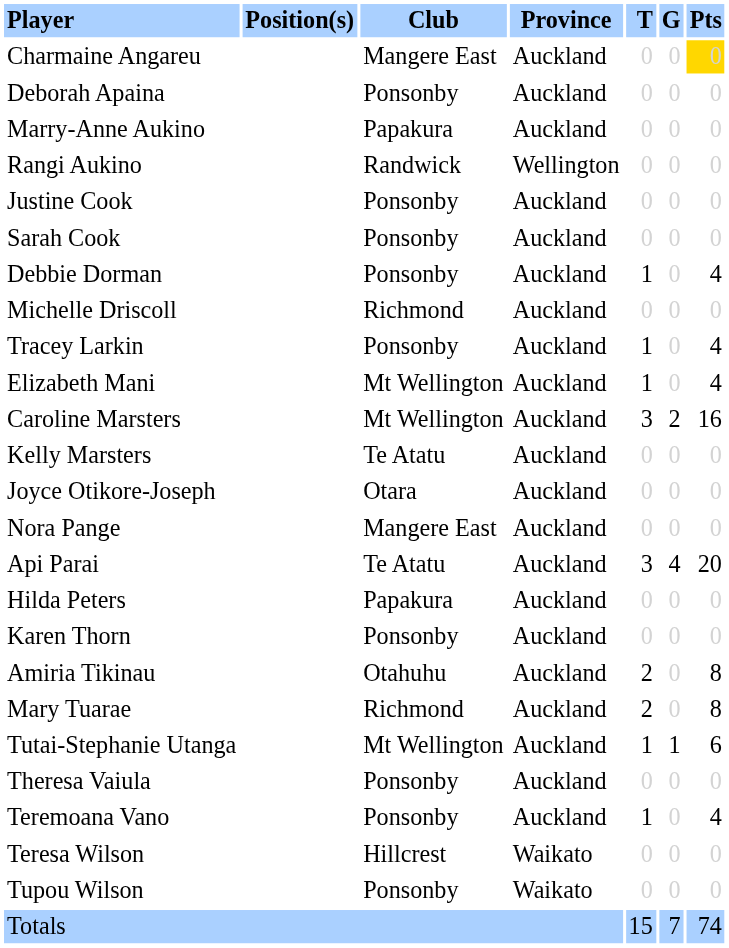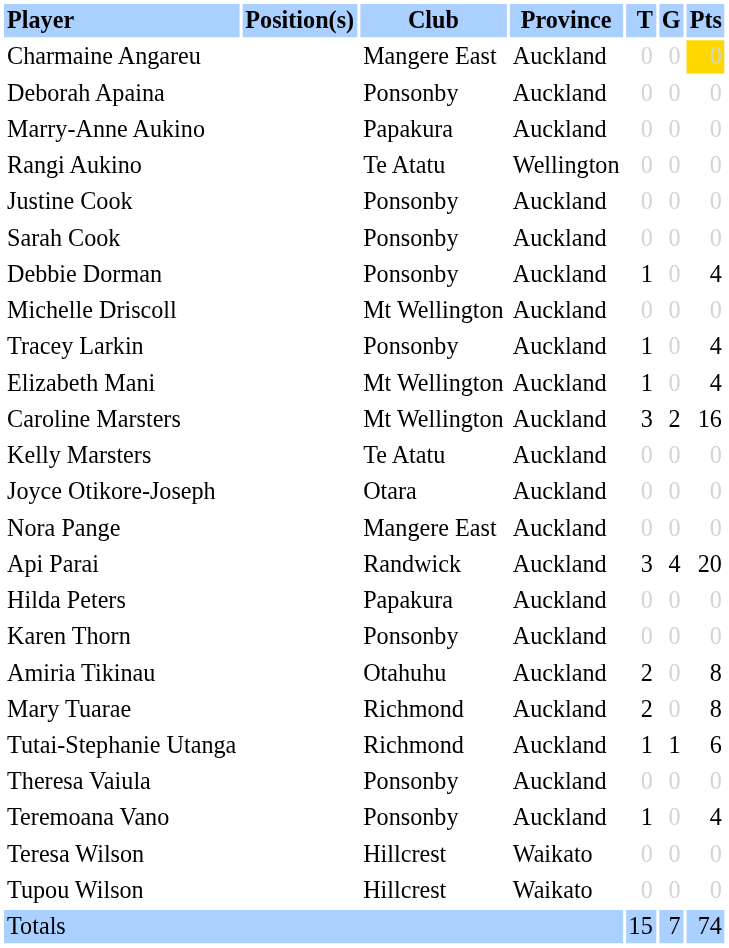Rangi Aukino | Club: Randwick -> Te Atatu
Michelle Driscoll | Club: Richmond -> Mt Wellington
Api Parai | Club: Te Atatu -> Randwick
Tutai-Stephanie Utanga | Club: Mt Wellington -> Richmond
Tupou Wilson | Club: Ponsonby -> Hillcrest
